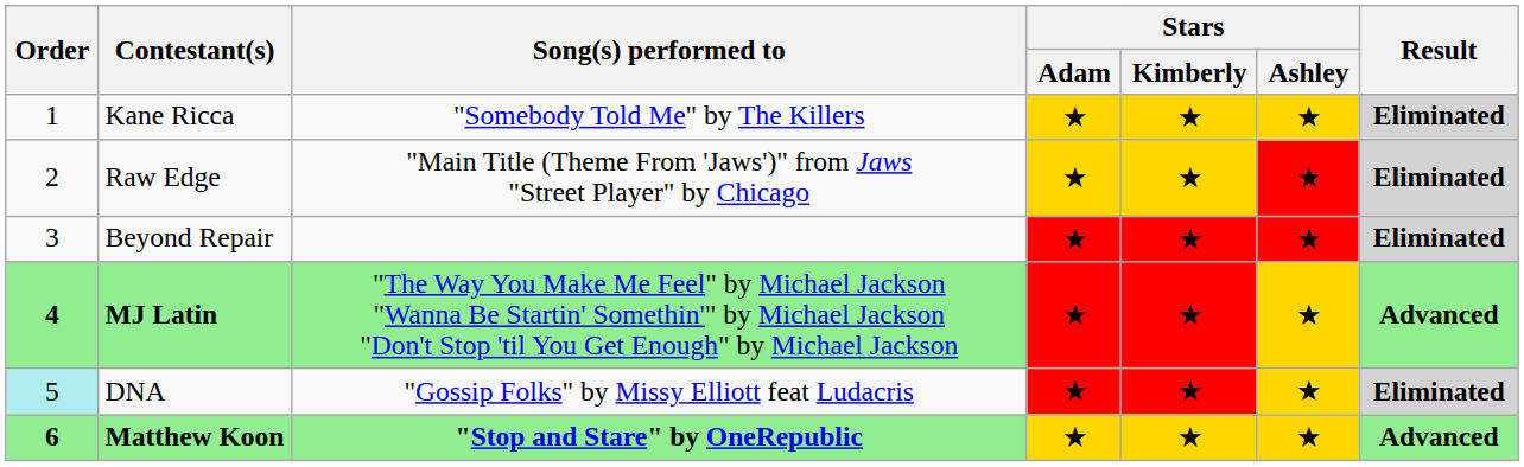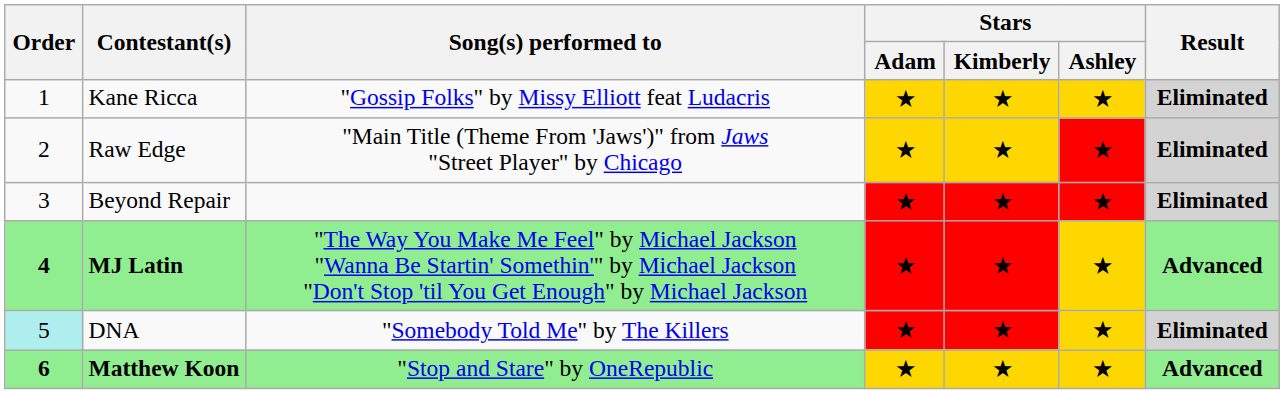Kane Ricca | Song(s) performed to: "Somebody Told Me" by The Killers -> "Gossip Folks" by Missy Elliott feat Ludacris
DNA | Song(s) performed to: "Gossip Folks" by Missy Elliott feat Ludacris -> "Somebody Told Me" by The Killers
Matthew Koon | Song(s) performed to: bold -> normal
